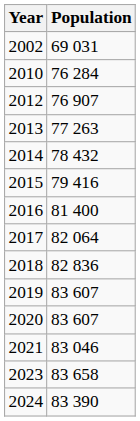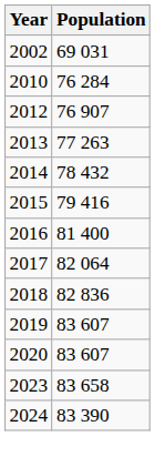- row: 2021 | 83 046
